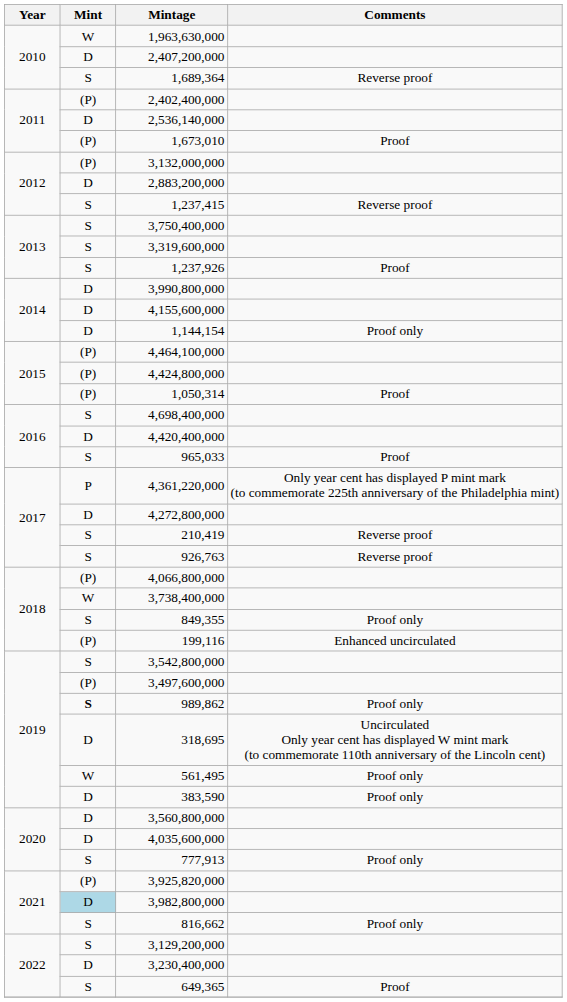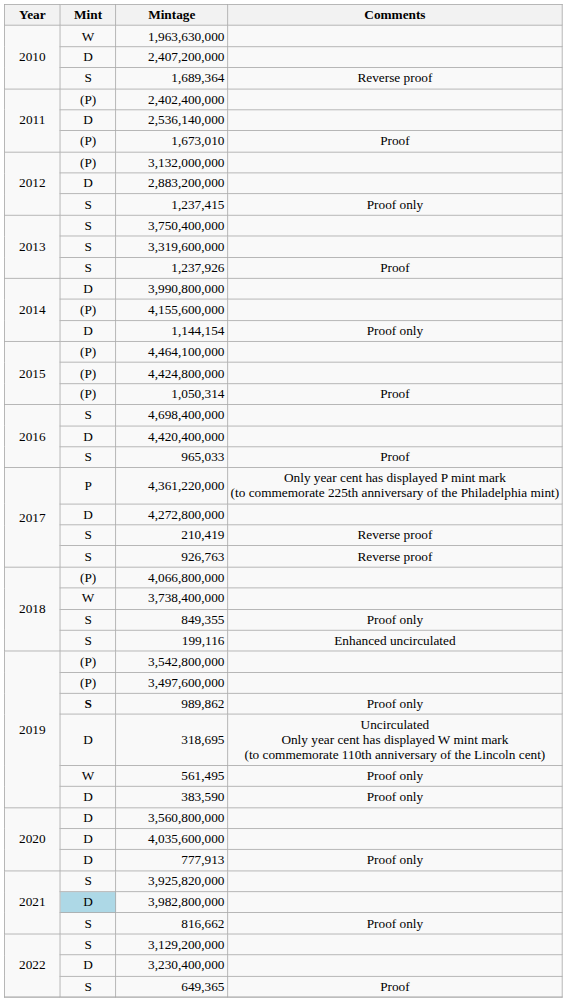1,237,415 | Comments: Reverse proof -> Proof only
4,155,600,000 | Mint: D -> (P)
199,116 | Mint: (P) -> S
3,542,800,000 | Mint: S -> (P)
777,913 | Mint: S -> D
3,925,820,000 | Mint: (P) -> S
